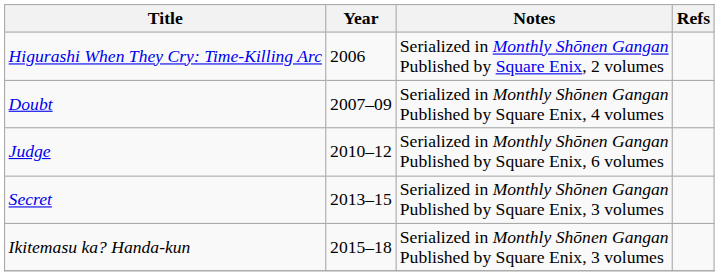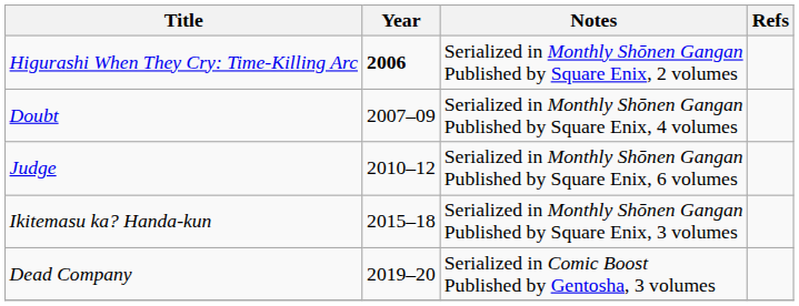Higurashi When They Cry: Time-Killing Arc | Year: normal -> bold
- row: Secret | 2013–15 | Serialized in Monthly Shōnen Gangan Published by Square Enix, 3 volumes
+ row: Dead Company | 2019–20 | Serialized in Comic Boost Published by Gentosha, 3 volumes
